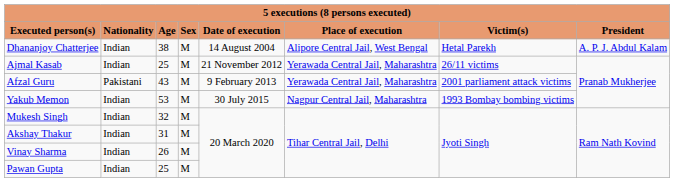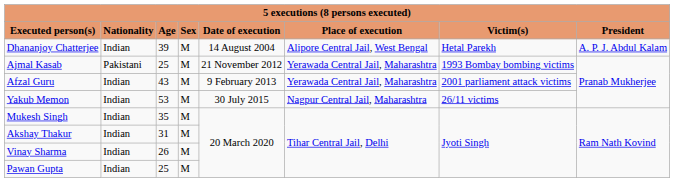Dhananjoy Chatterjee | Age: 38 -> 39
Ajmal Kasab | Nationality: Indian -> Pakistani
Ajmal Kasab | Victim(s): 26/11 victims -> 1993 Bombay bombing victims
Afzal Guru | Nationality: Pakistani -> Indian
Yakub Memon | Victim(s): 1993 Bombay bombing victims -> 26/11 victims
Mukesh Singh | Age: 32 -> 35
